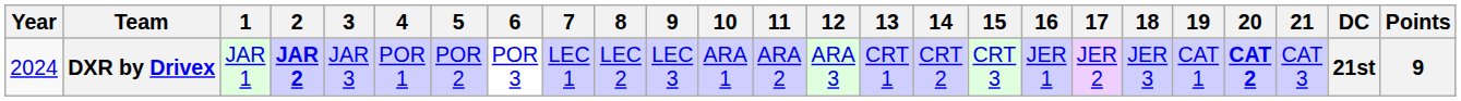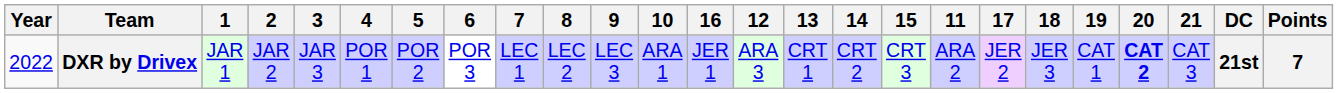columns swapped: 11 <-> 16
DXR by Drivex | Year: 2024 -> 2022
DXR by Drivex | 2: bold -> normal
DXR by Drivex | Points: 9 -> 7
